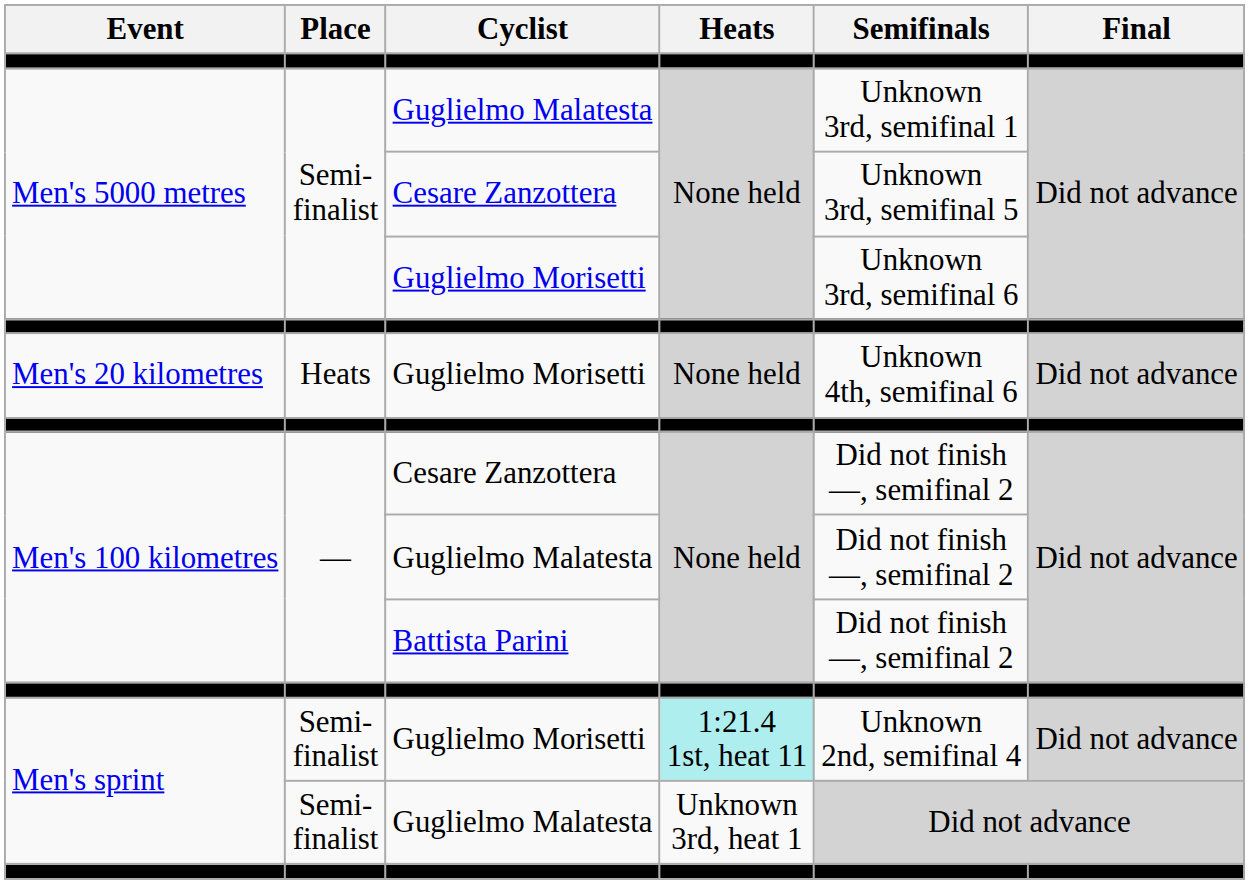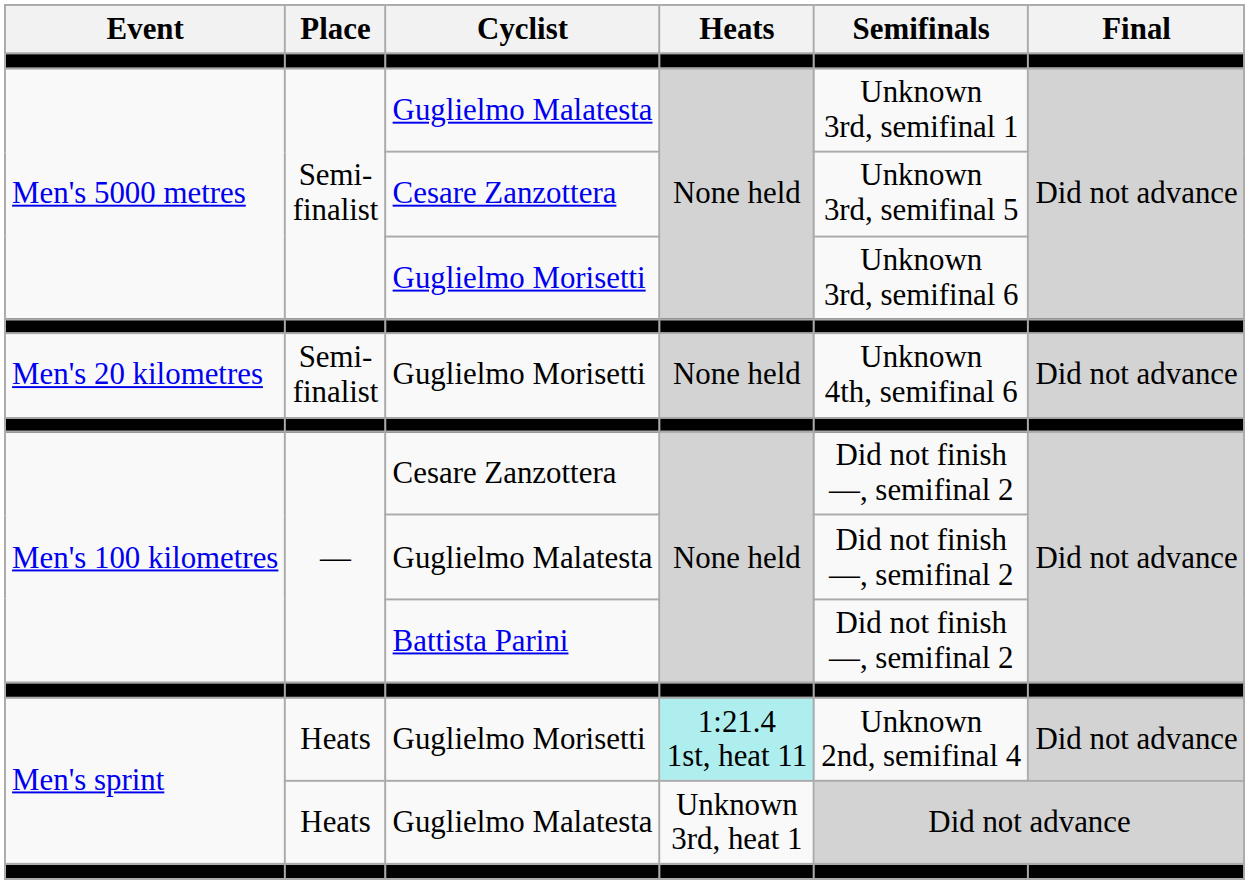Men's 20 kilometres | Place: Heats -> Semi- finalist
Men's sprint / Guglielmo Morisetti | Place: Semi- finalist -> Heats
Men's sprint / Guglielmo Malatesta | Place: Semi- finalist -> Heats
